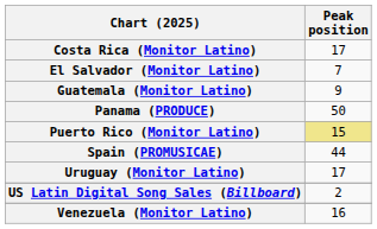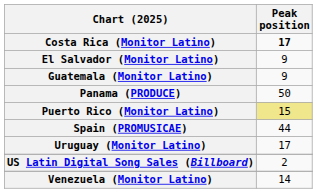Costa Rica (Monitor Latino) | Peak position: normal -> bold
El Salvador (Monitor Latino) | Peak position: 7 -> 9
Venezuela (Monitor Latino) | Peak position: 16 -> 14
